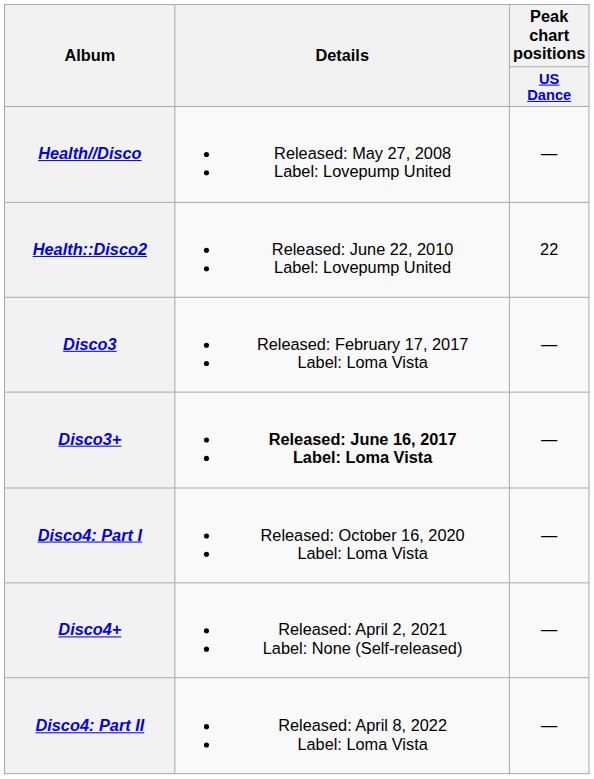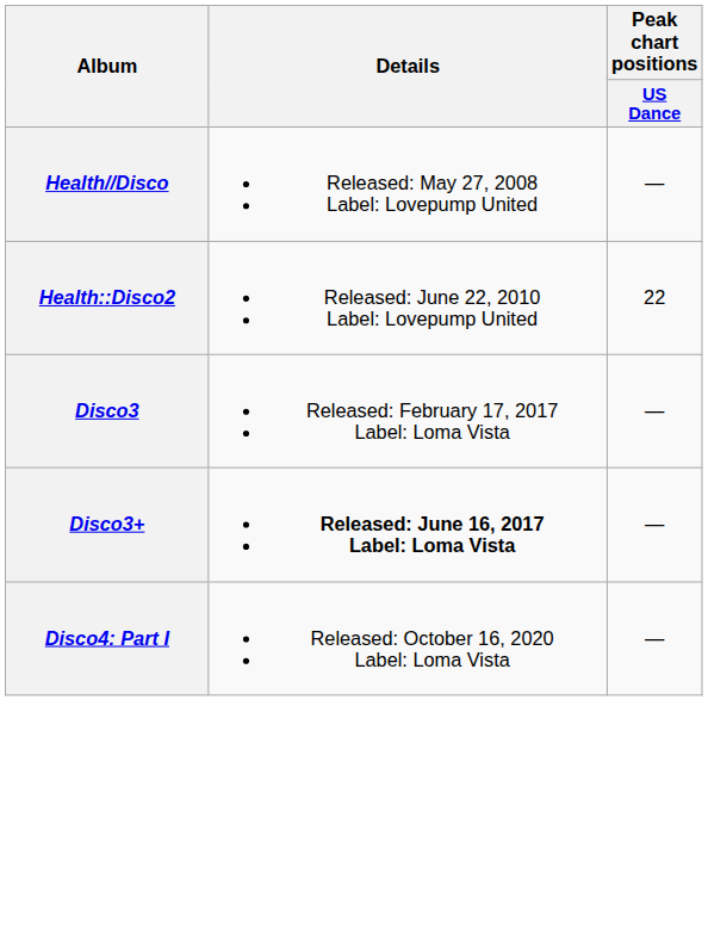- row: Disco4+ | Released: April 2, 2021 Label: None (Self-released) | —
- row: Disco4: Part II | Released: April 8, 2022 Label: Loma Vista | —
